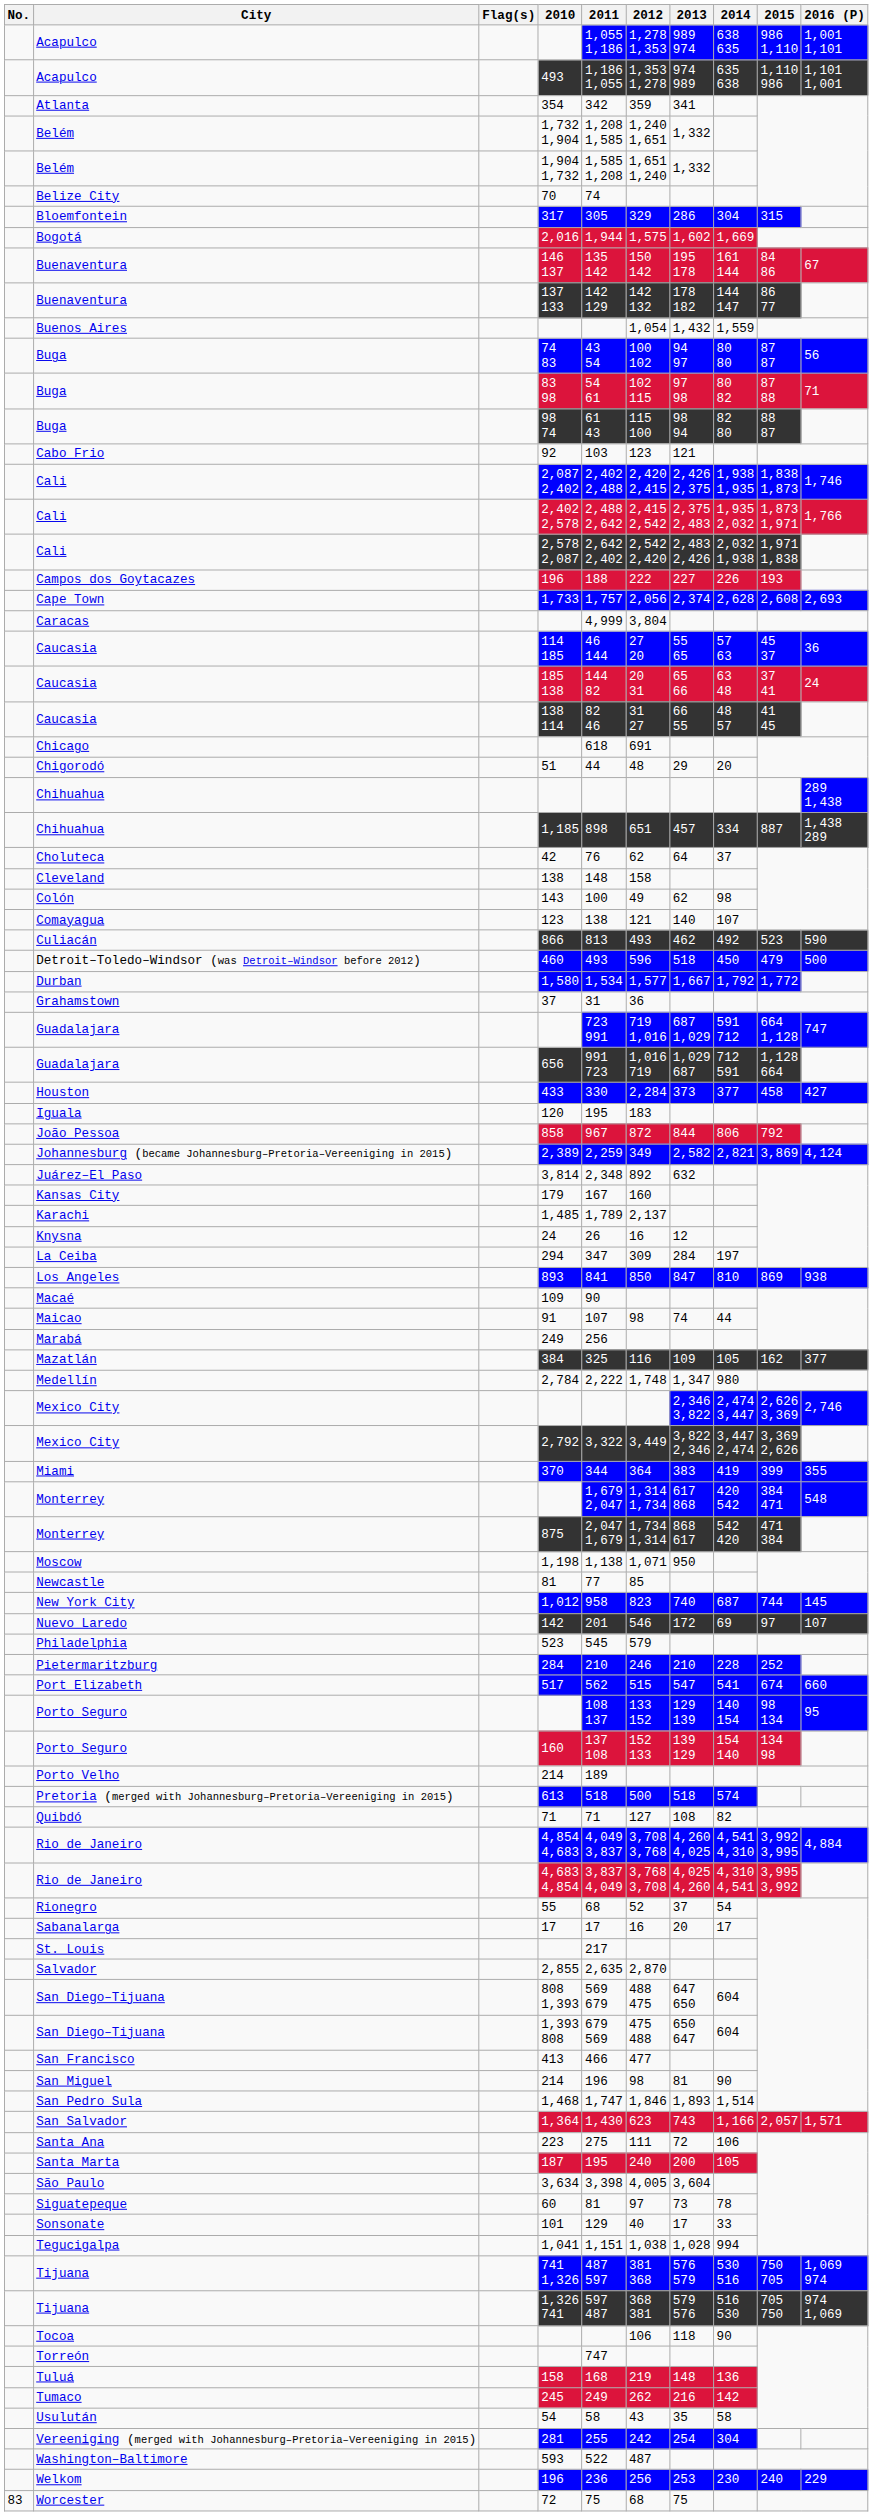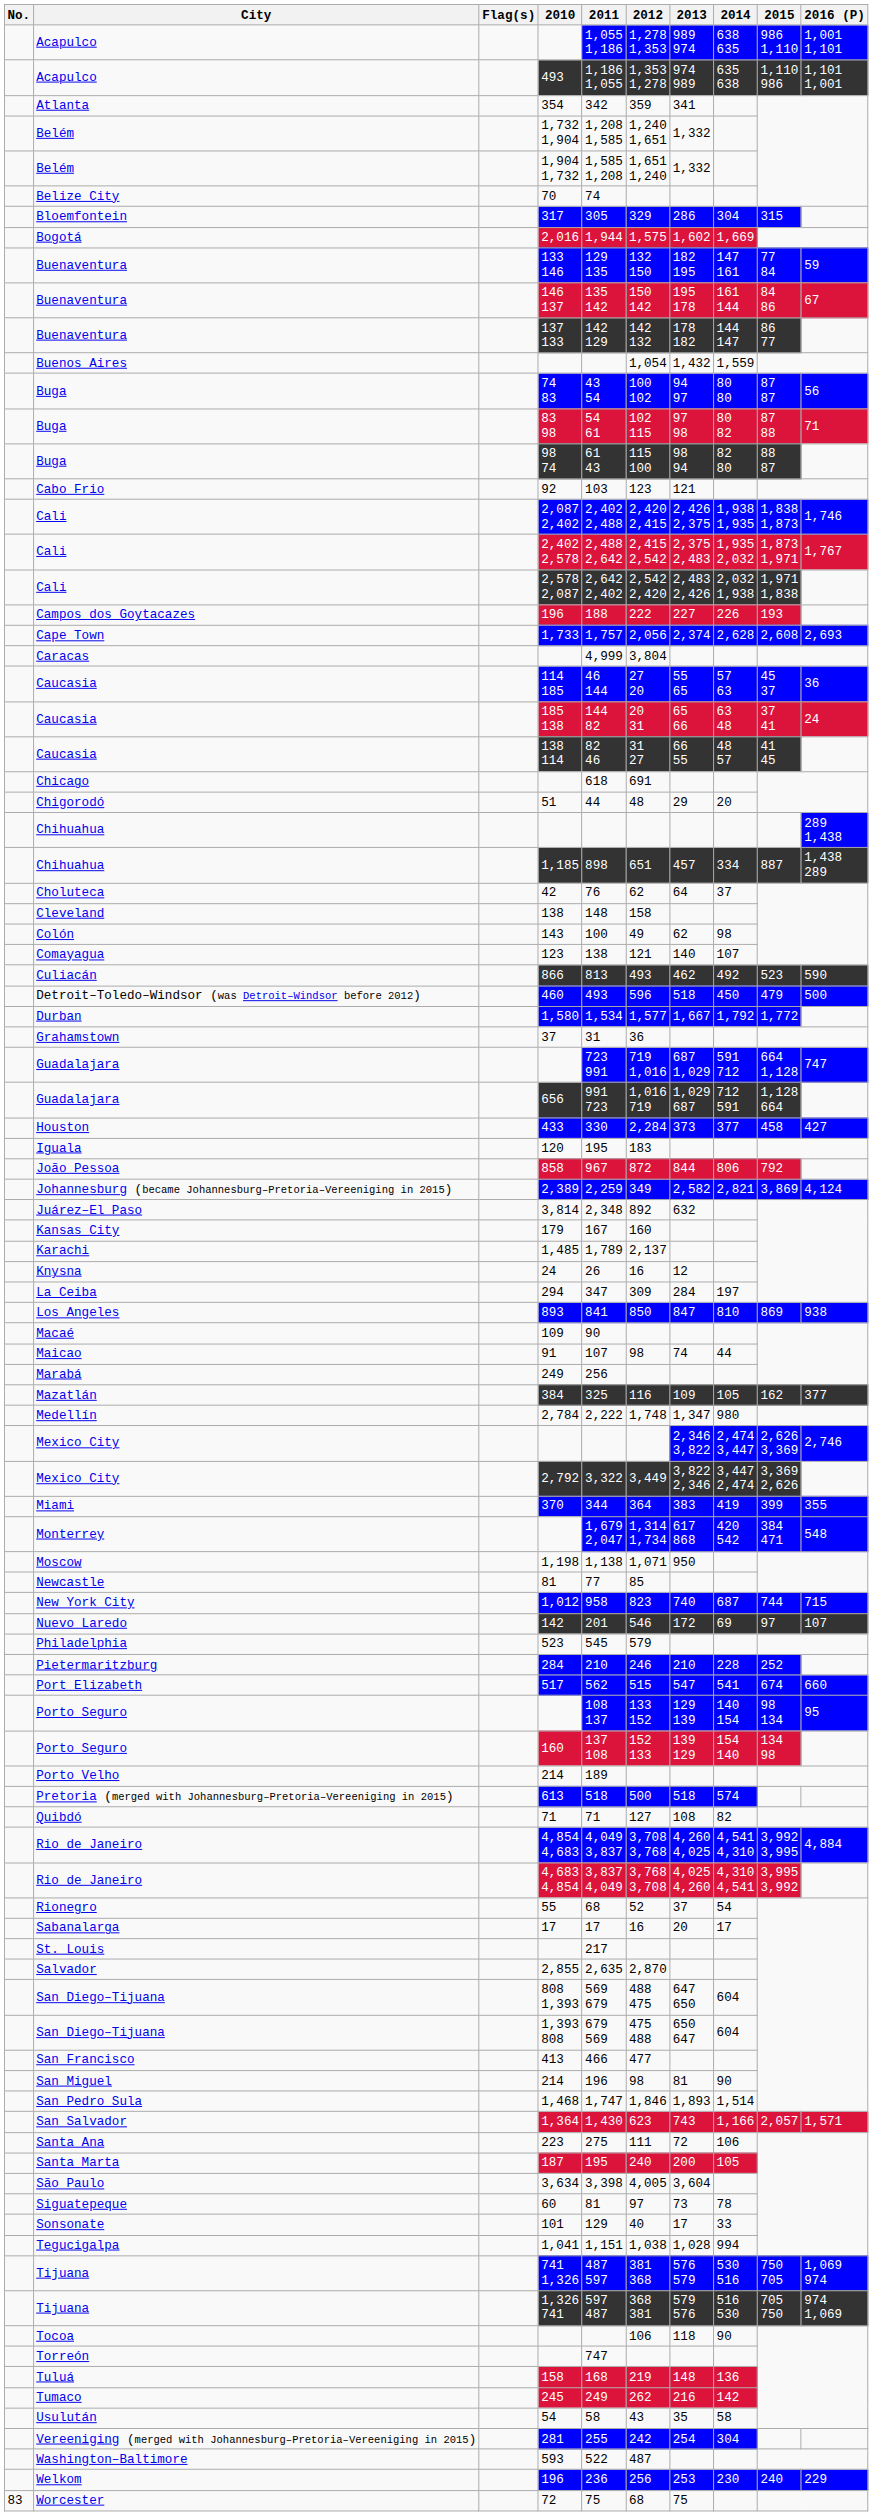+ row: Buenaventura | 133 146 | 129 135 | 132 150 | 182 195 | 147 161 | 77 84 | 59
2,402 2,578 | 2016 (P): 1,766 -> 1,767
- row: Monterrey | 875 | 2,047 1,679 | 1,734 1,314 | 868 617 | 542 420 | 471 384
1,012 | 2016 (P): 145 -> 715
